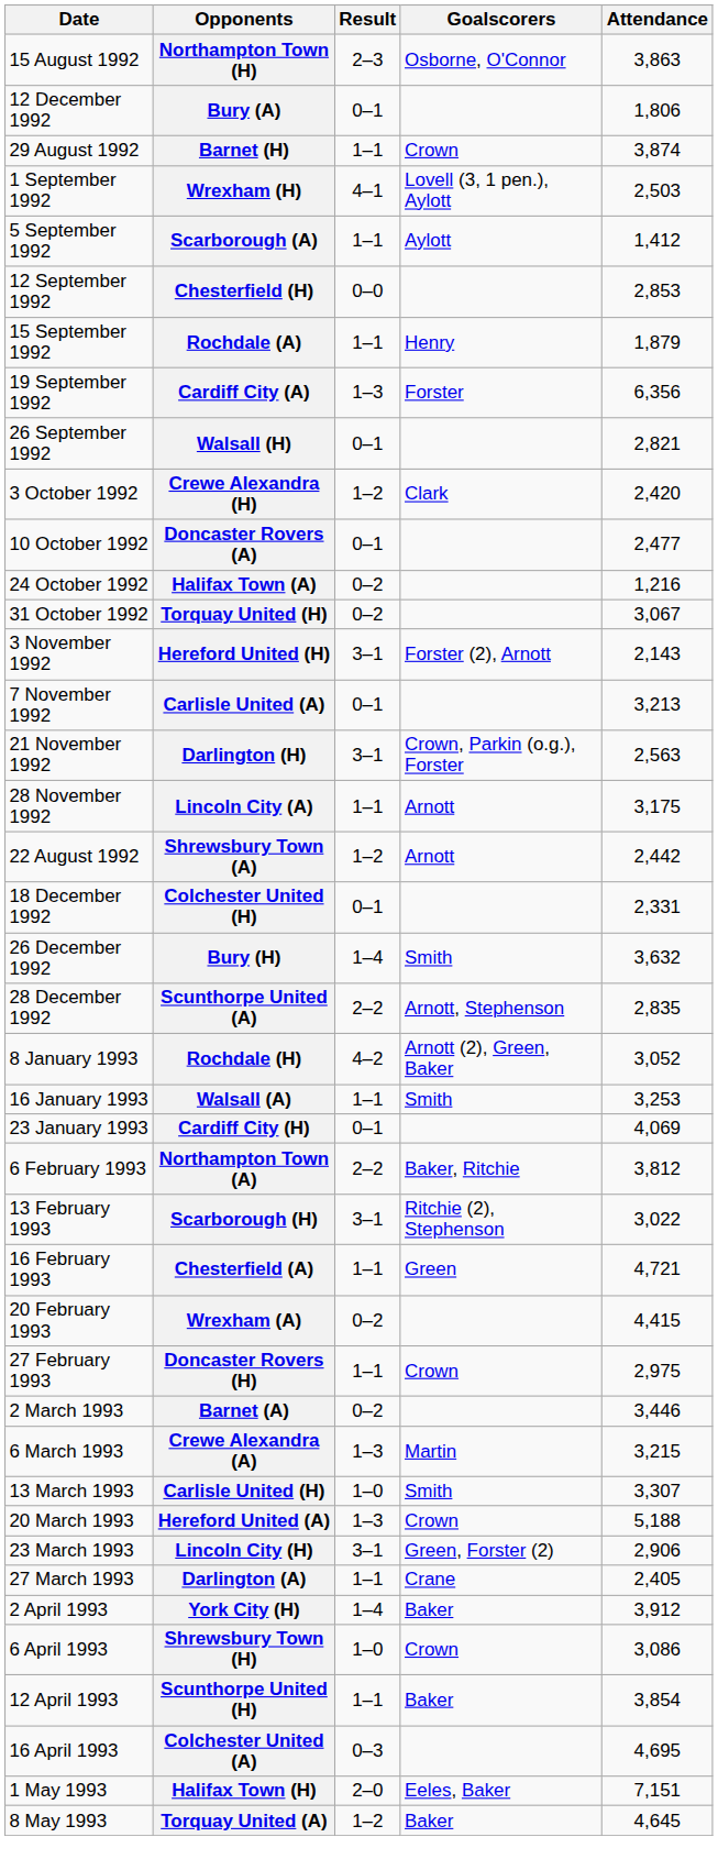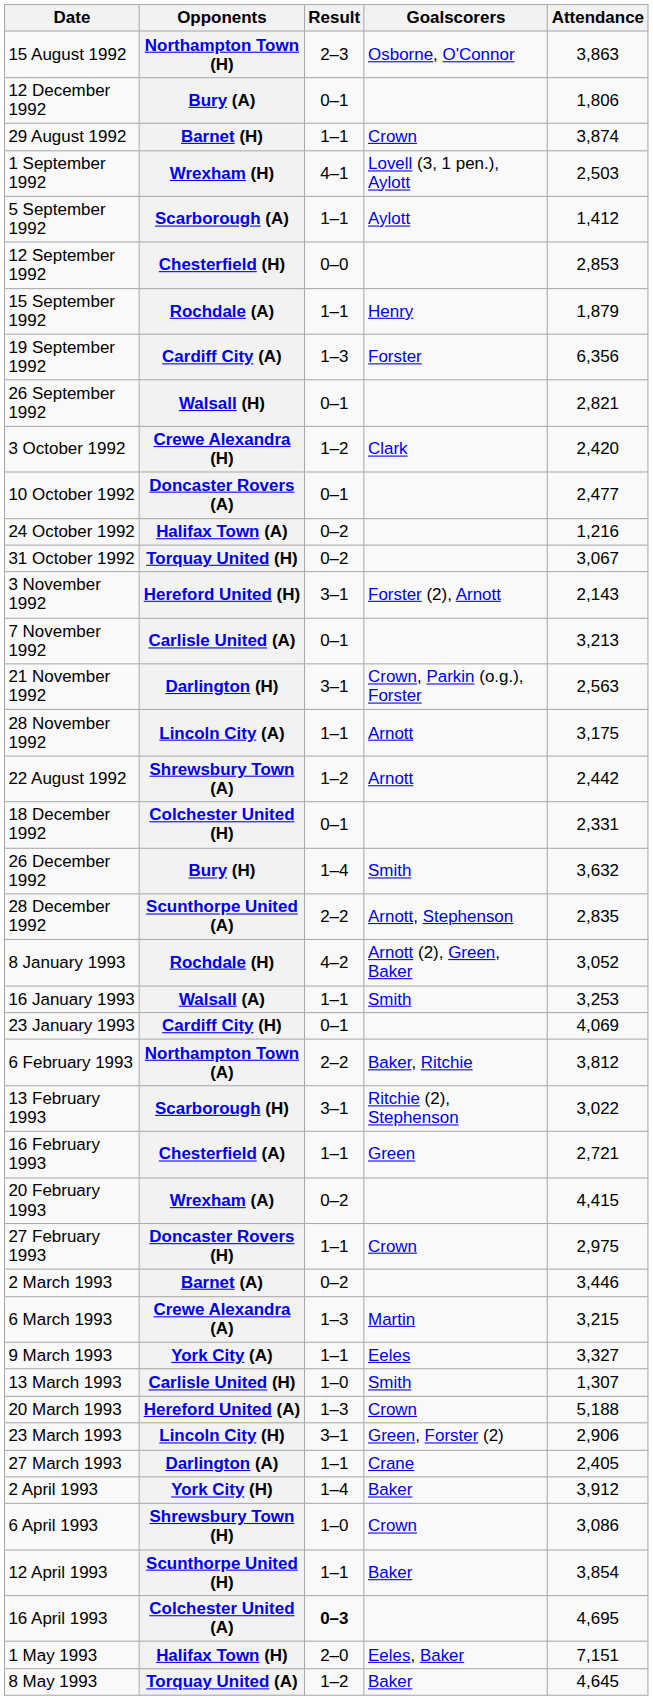Chesterfield (A) | Attendance: 4,721 -> 2,721
+ row: 9 March 1993 | York City (A) | 1–1 | Eeles | 3,327
Carlisle United (H) | Attendance: 3,307 -> 1,307
Colchester United (A) | Result: normal -> bold
